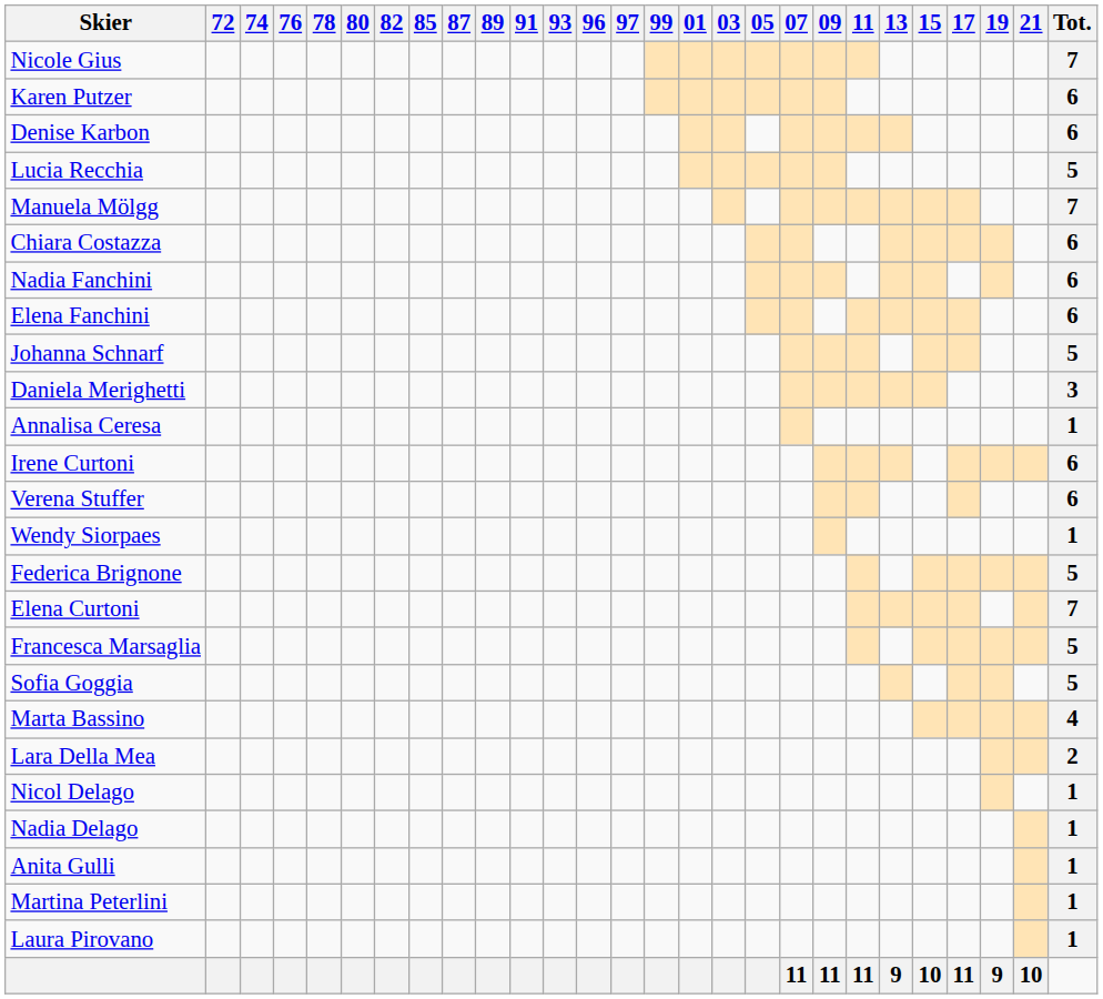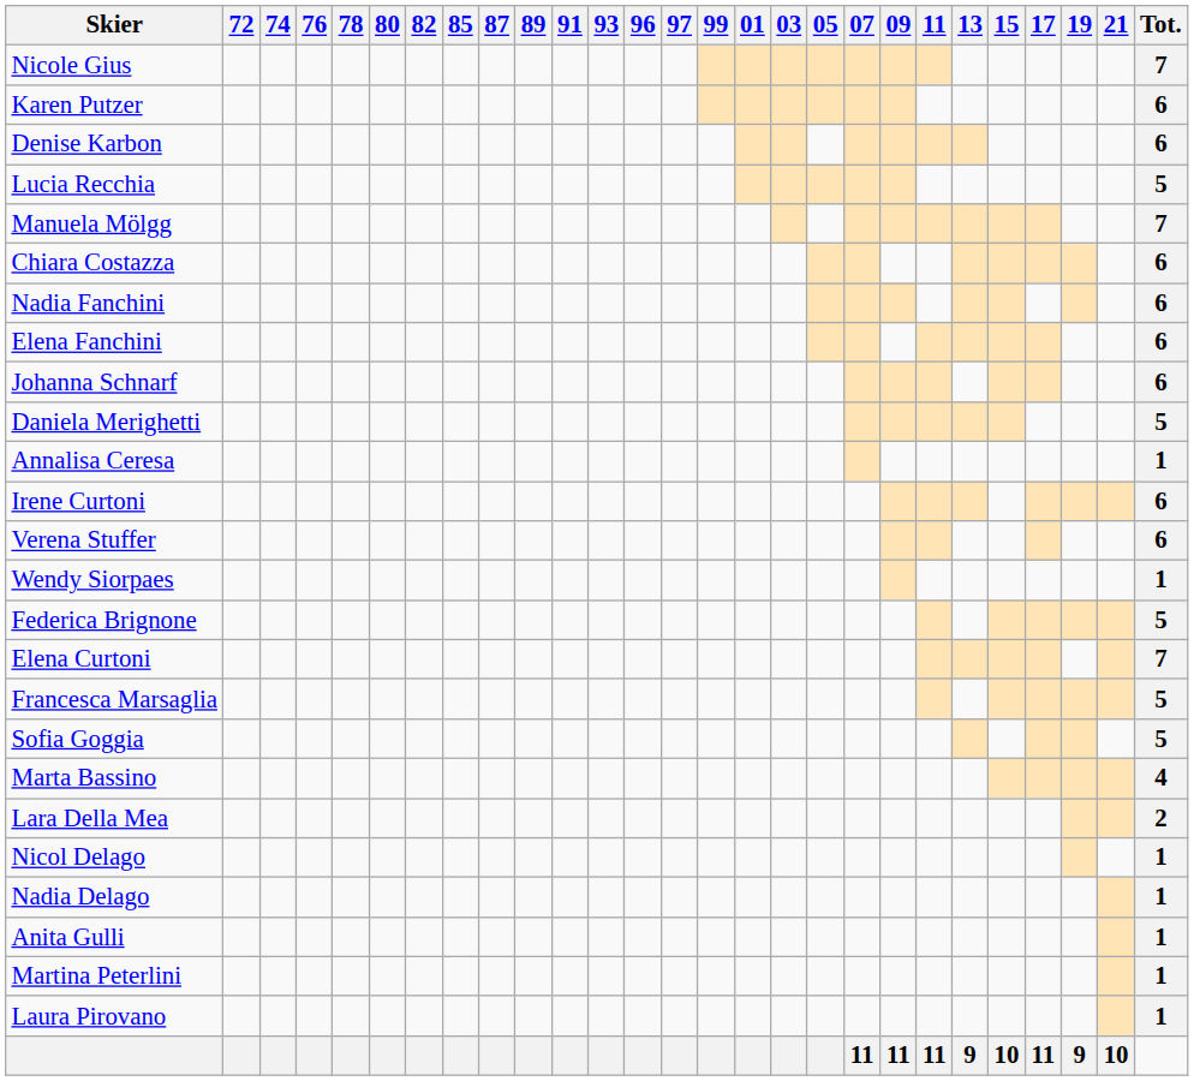Johanna Schnarf | Tot.: 5 -> 6
Daniela Merighetti | Tot.: 3 -> 5
